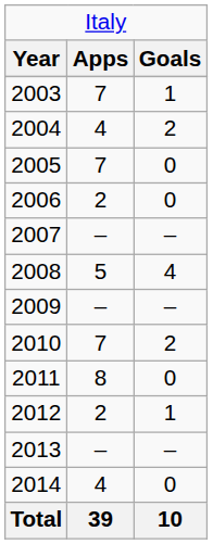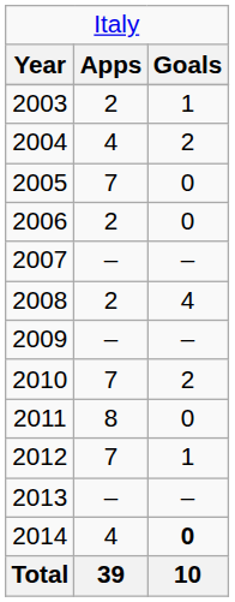2003 | column 2: 7 -> 2
2008 | column 2: 5 -> 2
2012 | column 2: 2 -> 7
2014 | column 3: normal -> bold
